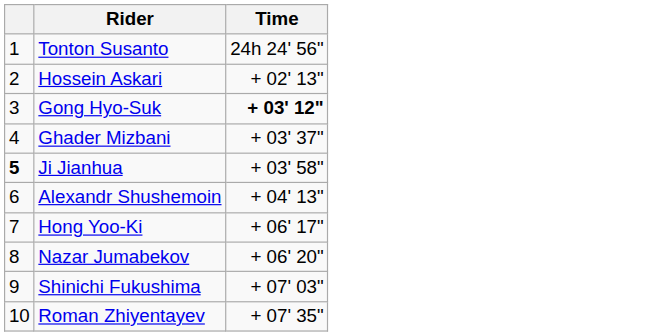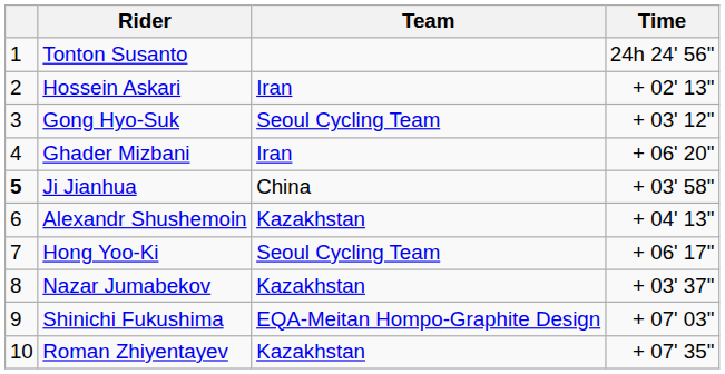+ column: Team | Iran | Seoul Cycling Team | Iran | China | Kazakhstan | Seoul Cycling Team | Kazakhstan | EQA-Meitan Hompo-Graphite Design | Kazakhstan
Gong Hyo-Suk | Time: bold -> normal
Ghader Mizbani | Time: + 03' 37" -> + 06' 20"
Nazar Jumabekov | Time: + 06' 20" -> + 03' 37"
